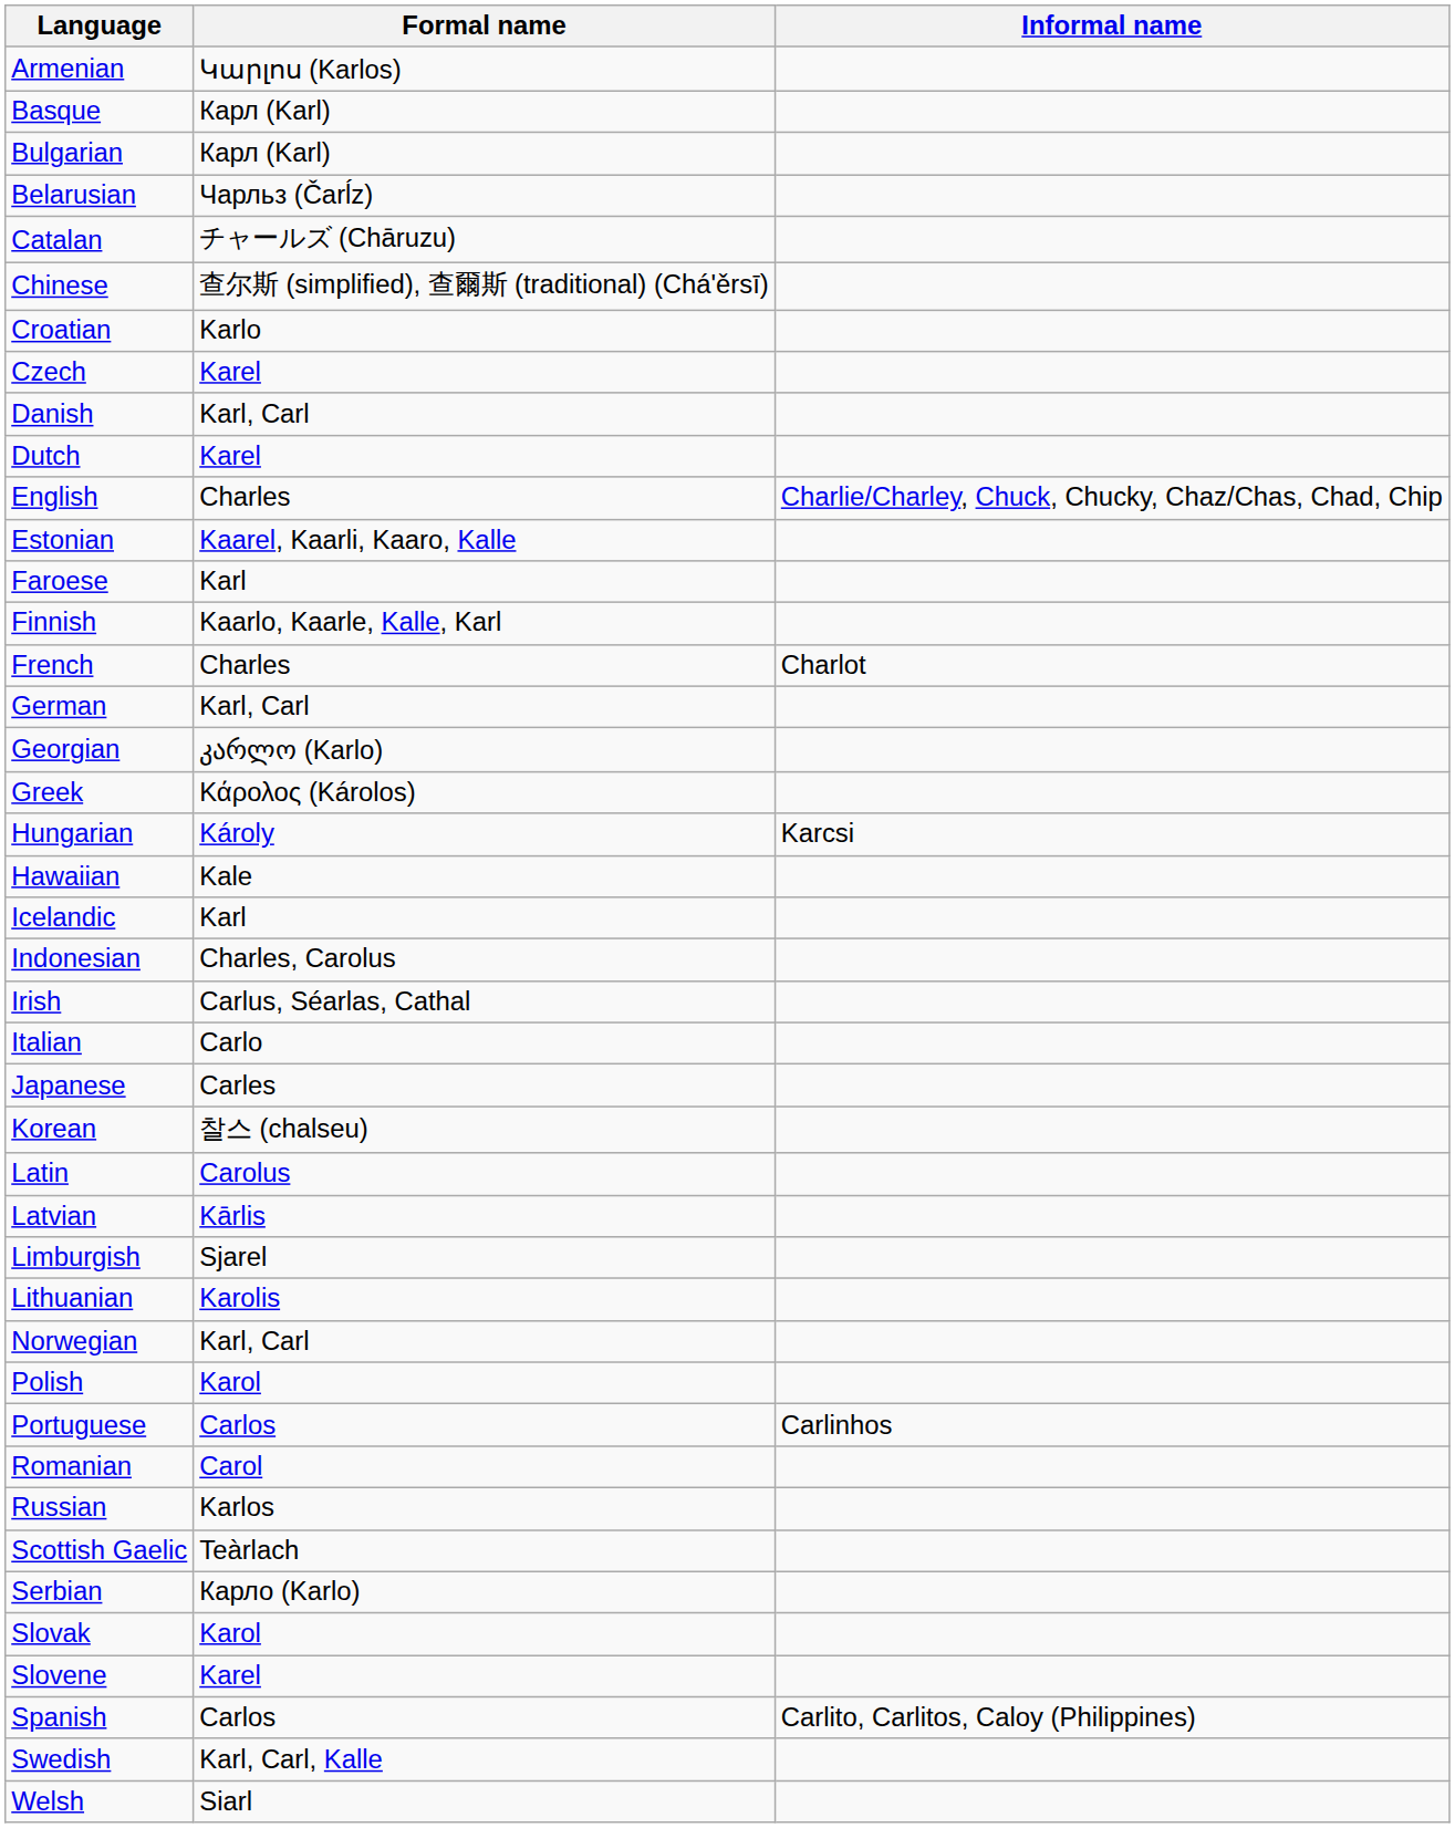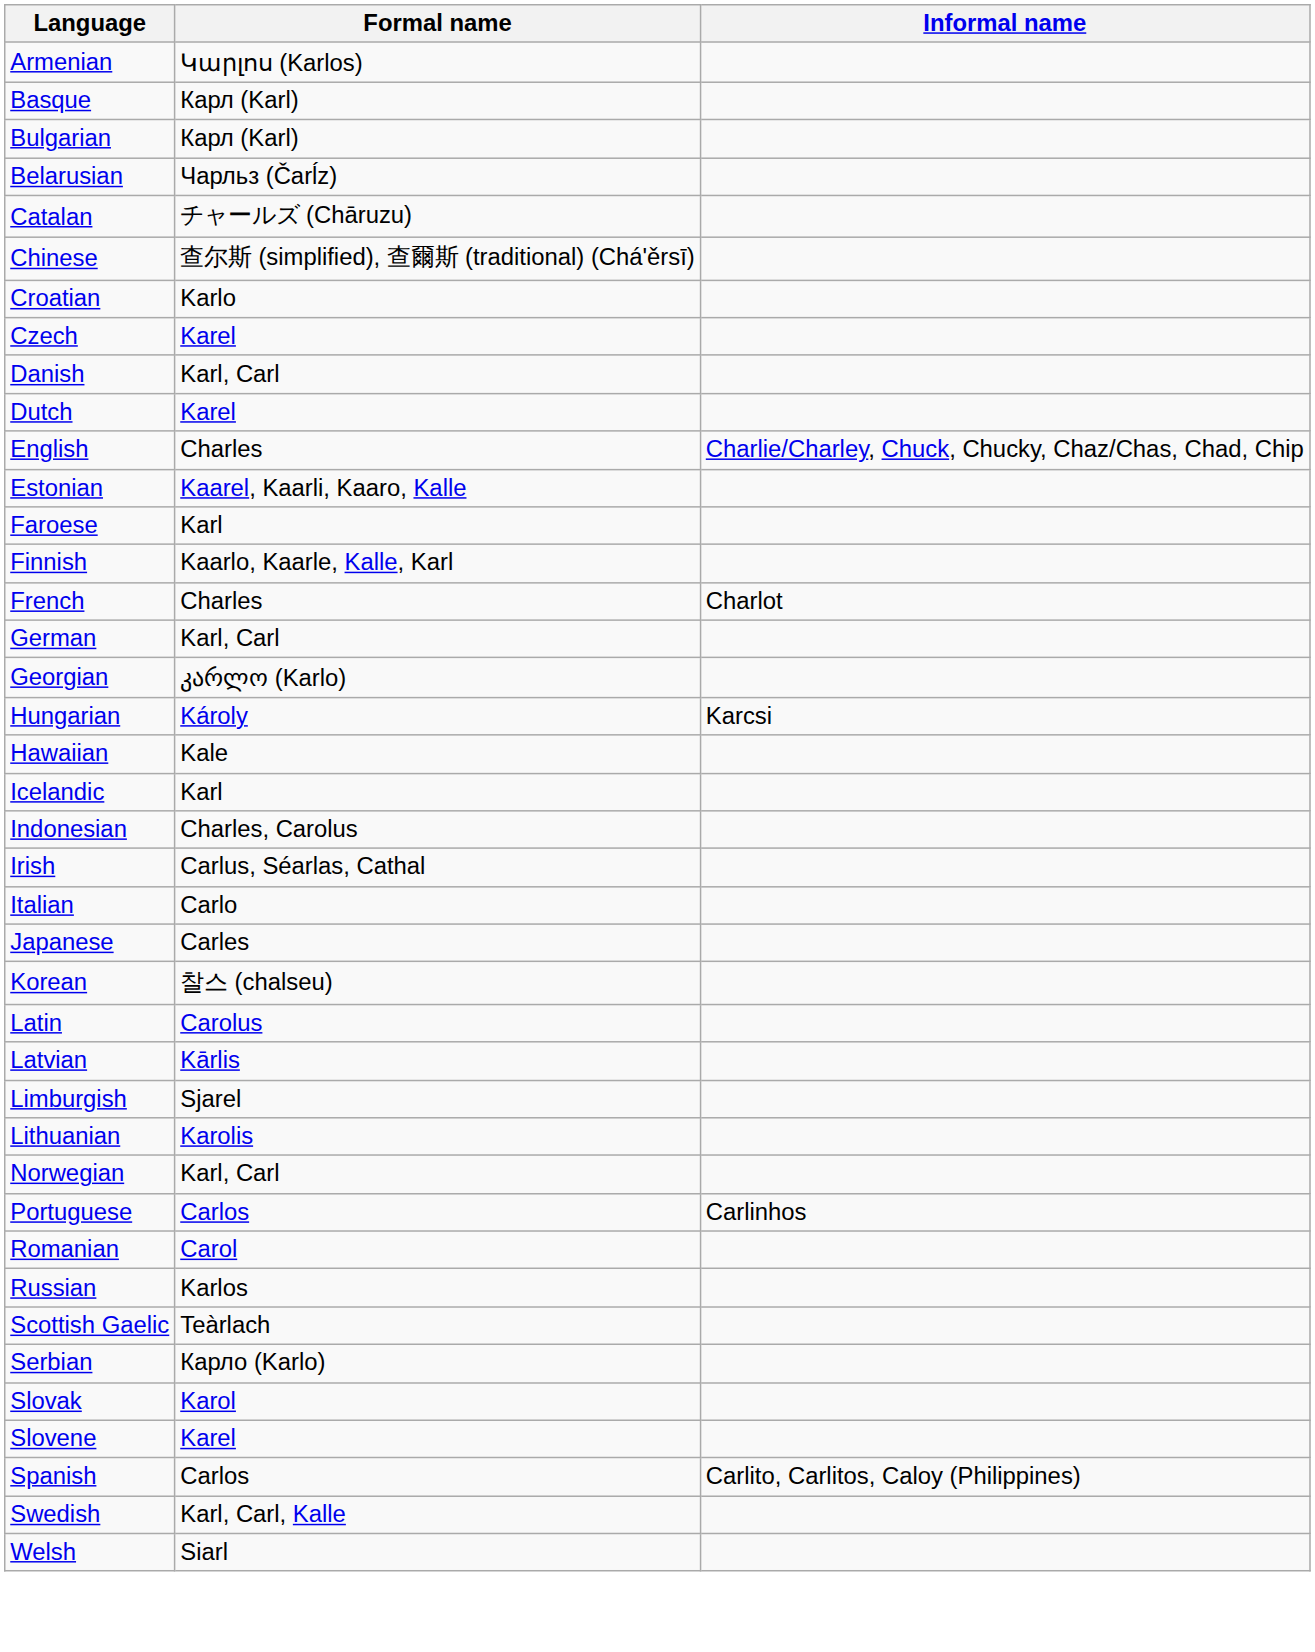- row: Greek | Κάρολος (Károlos)
- row: Polish | Karol
